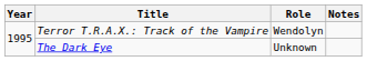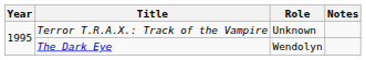Terror T.R.A.X.: Track of the Vampire | Role: Wendolyn -> Unknown
The Dark Eye | Role: Unknown -> Wendolyn
